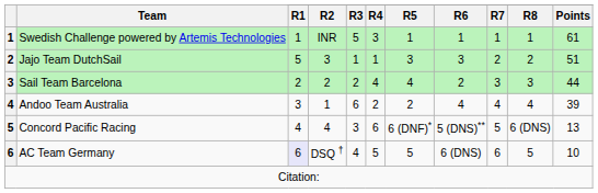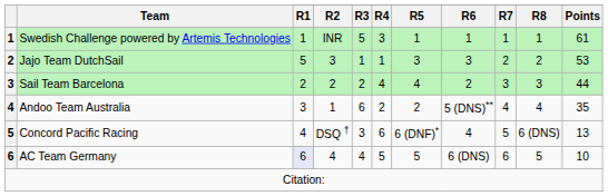Jajo Team DutchSail | Points: 51 -> 53
Andoo Team Australia | R6: 4 -> 5 (DNS)**
Andoo Team Australia | Points: 39 -> 35
Concord Pacific Racing | R2: 4 -> DSQ †
Concord Pacific Racing | R6: 5 (DNS)** -> 4
AC Team Germany | R2: DSQ † -> 4
